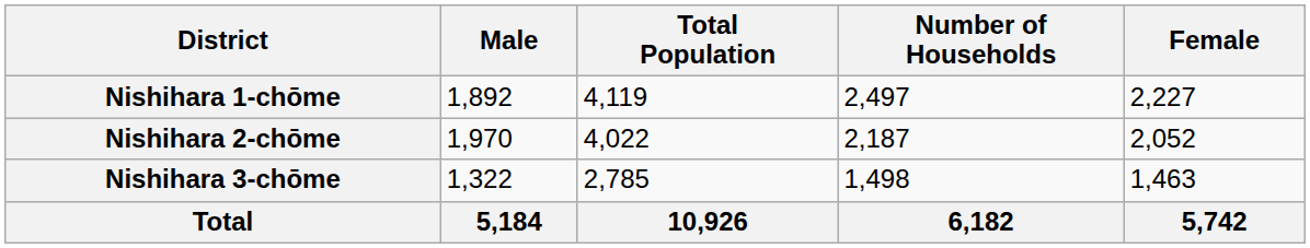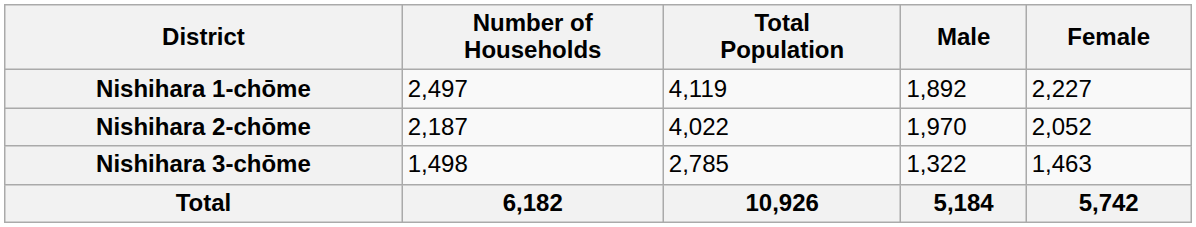columns swapped: Number of Households <-> Male
